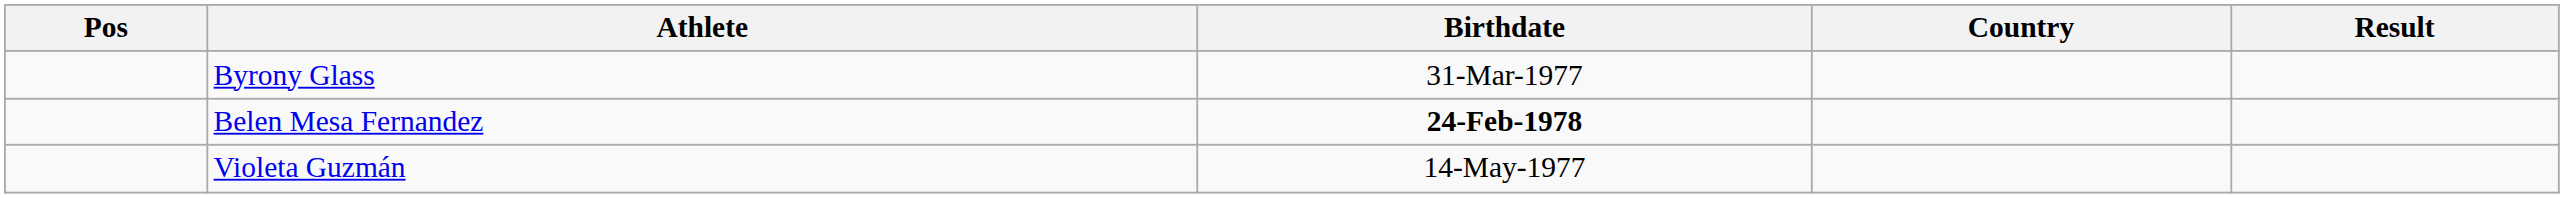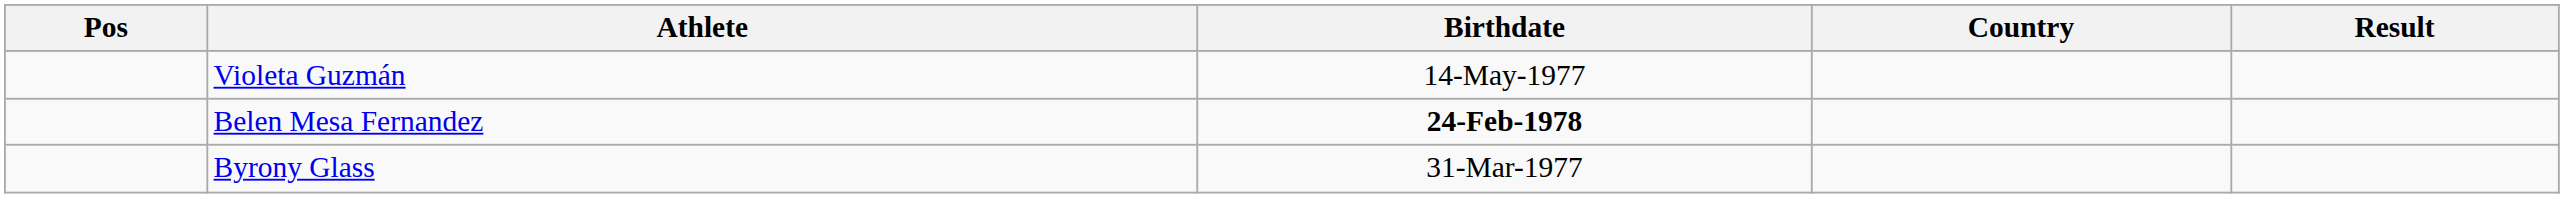rows swapped: Byrony Glass <-> Violeta Guzmán
